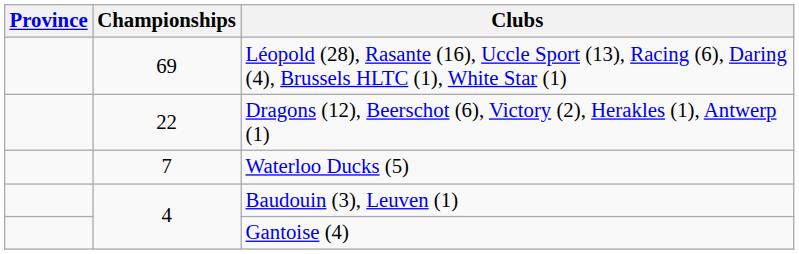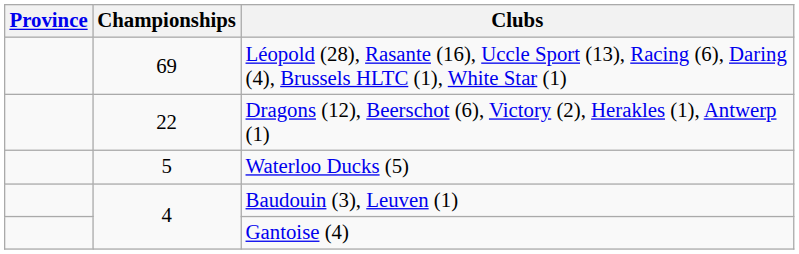Waterloo Ducks (5) | Championships: 7 -> 5
